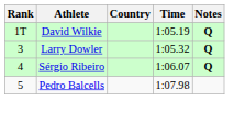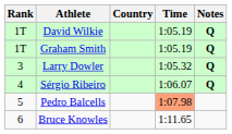+ row: 1T | Graham Smith | 1:05.19 | Q
Pedro Balcells | Time: no background -> lightsalmon background
+ row: 6 | Bruce Knowles | 1:11.65
